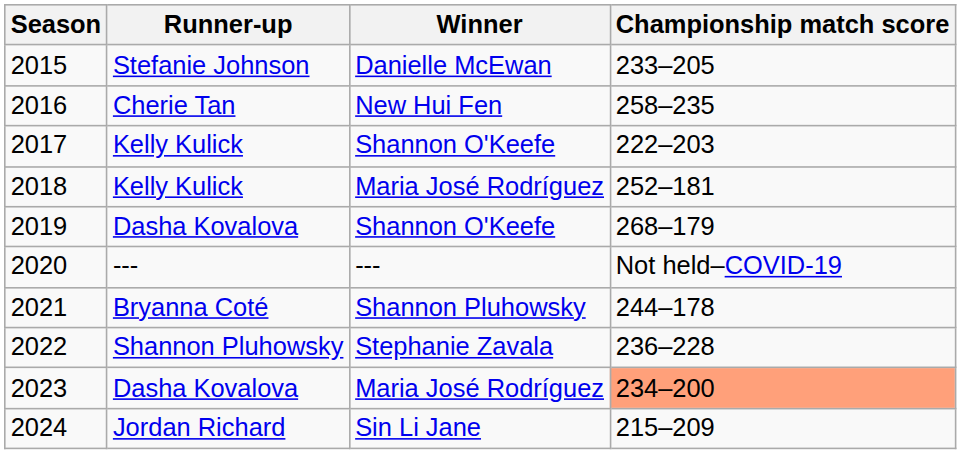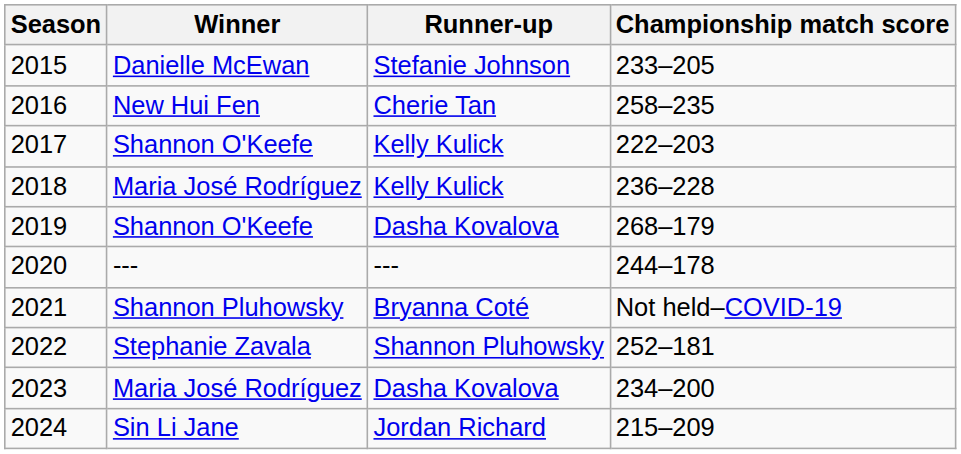columns swapped: Winner <-> Runner-up
2018 | Championship match score: 252–181 -> 236–228
2020 | Championship match score: Not held–COVID-19 -> 244–178
2021 | Championship match score: 244–178 -> Not held–COVID-19
2022 | Championship match score: 236–228 -> 252–181
2023 | Championship match score: lightsalmon background -> no background
